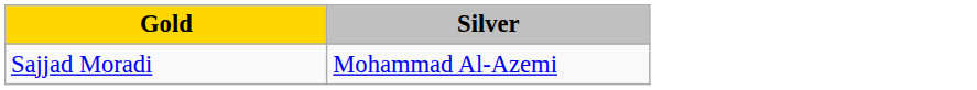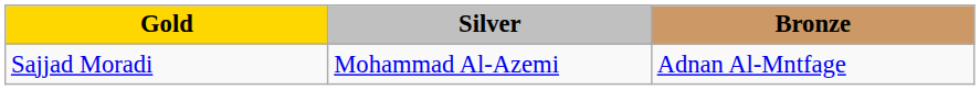+ column: Bronze | Adnan Al-Mntfage
